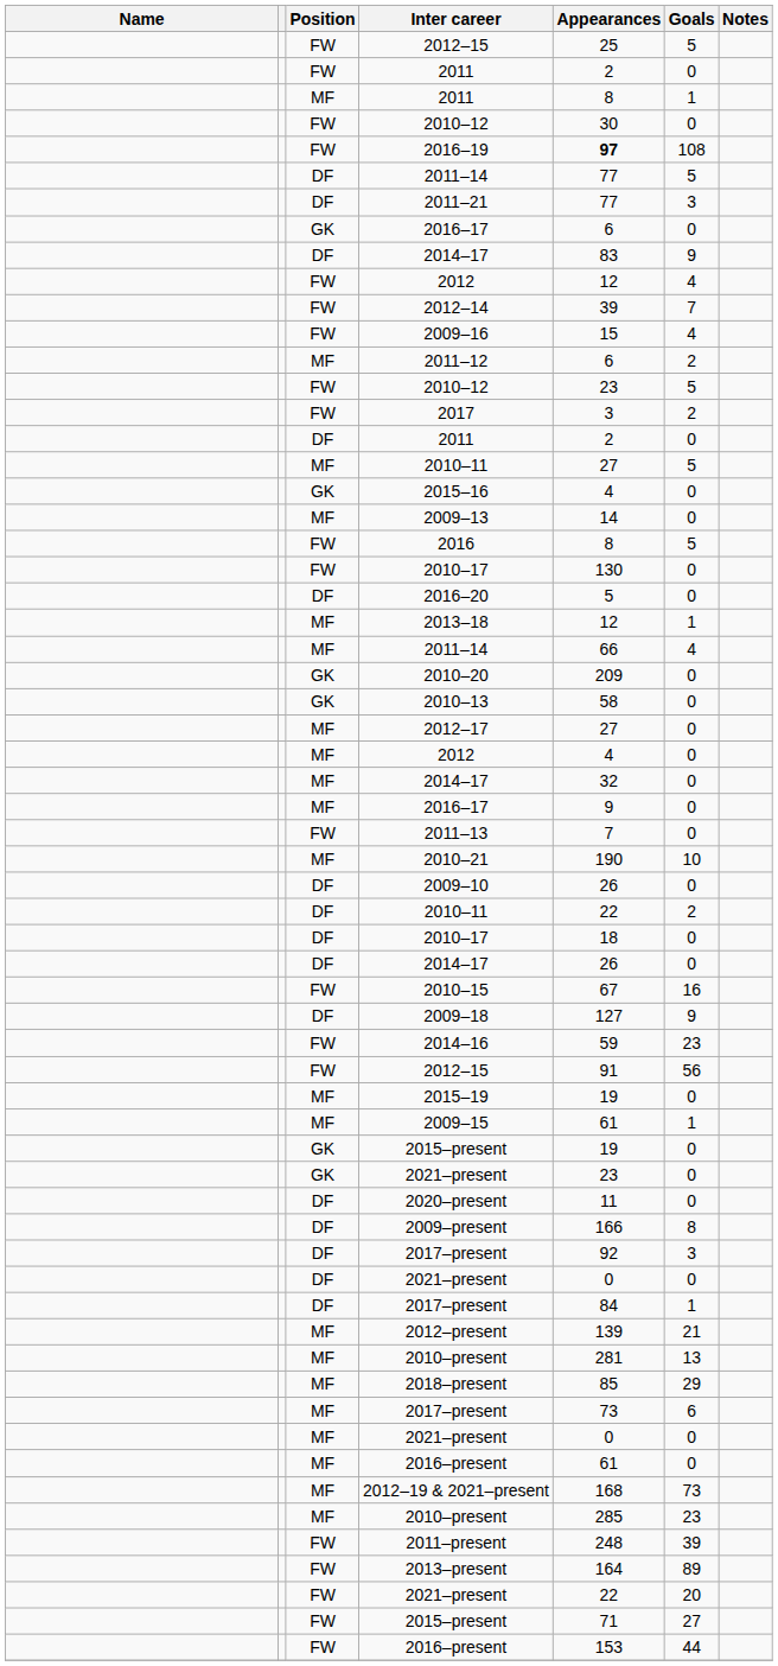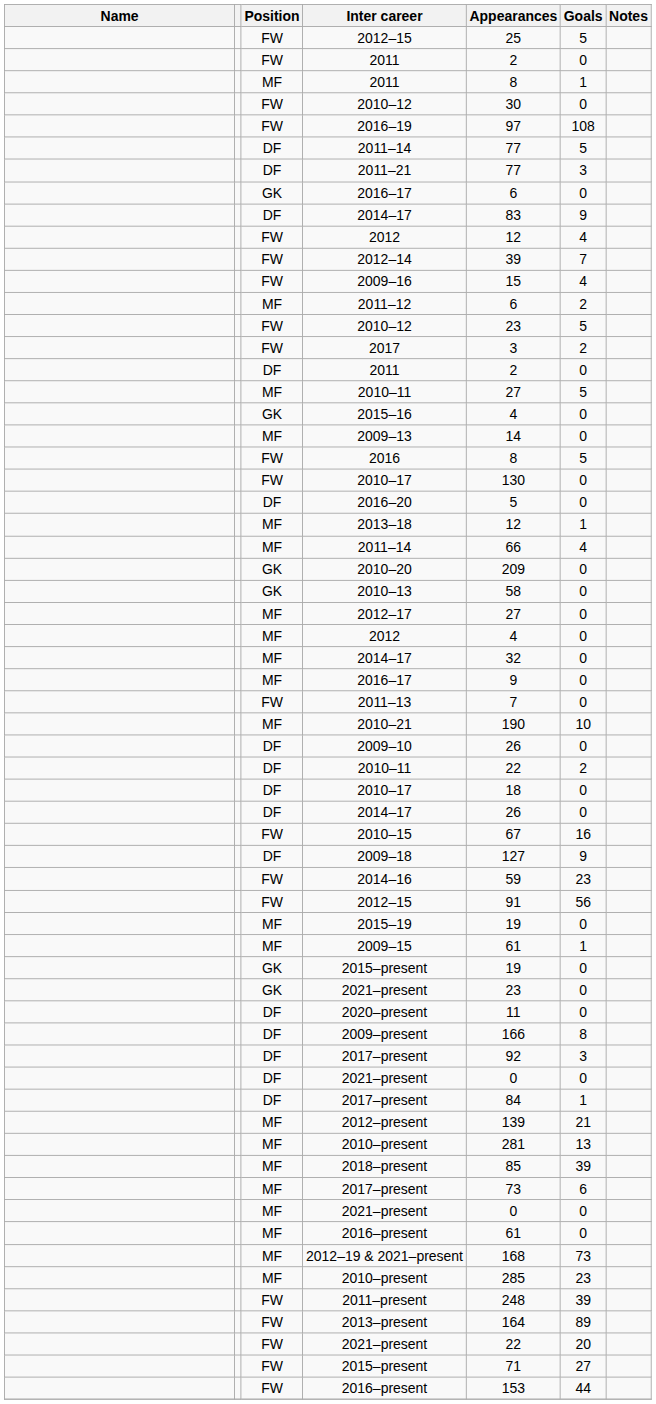2016–19 | Appearances: bold -> normal
2018–present | Goals: 29 -> 39
